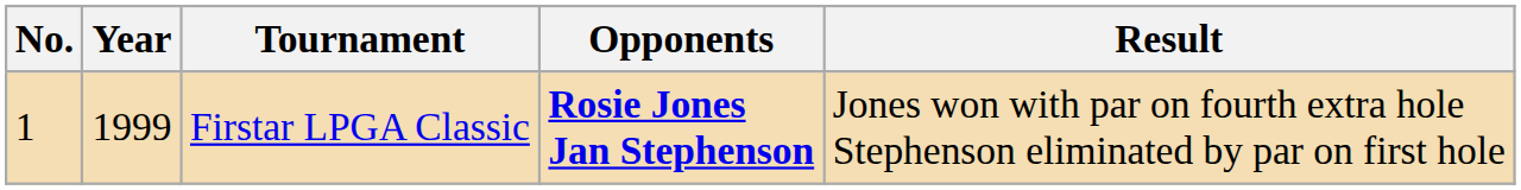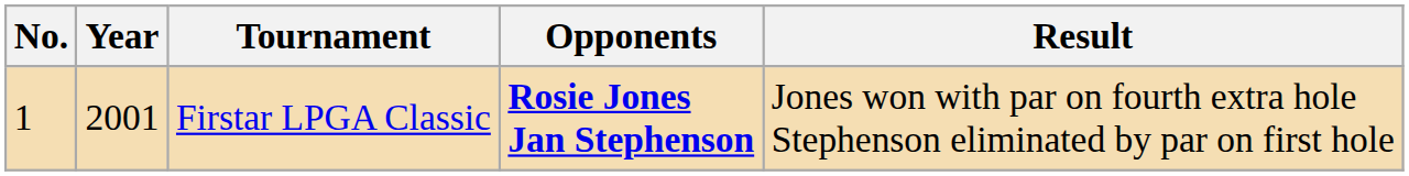Firstar LPGA Classic | Year: 1999 -> 2001
